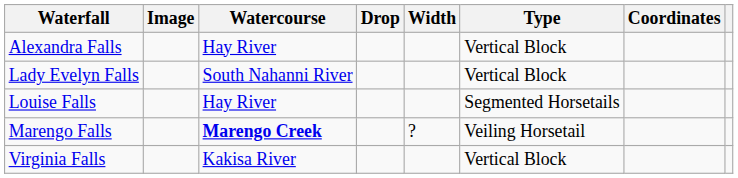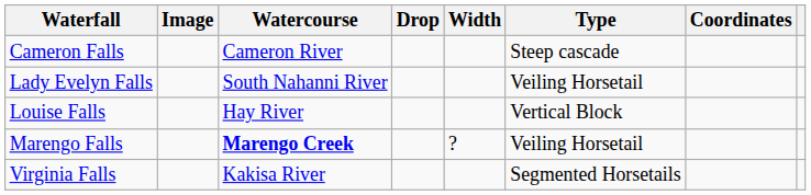- row: Alexandra Falls | Hay River | Vertical Block
+ row: Cameron Falls | Cameron River | Steep cascade
Lady Evelyn Falls | Type: Vertical Block -> Veiling Horsetail
Louise Falls | Type: Segmented Horsetails -> Vertical Block
Virginia Falls | Type: Vertical Block -> Segmented Horsetails
